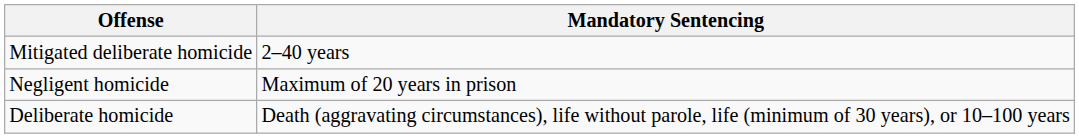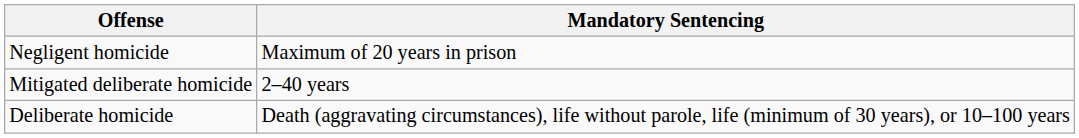rows swapped: Negligent homicide <-> Mitigated deliberate homicide
